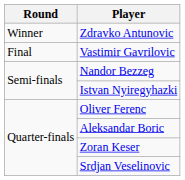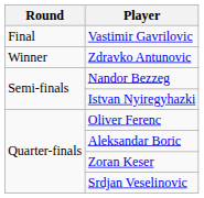rows swapped: Zdravko Antunovic <-> Vastimir Gavrilovic
